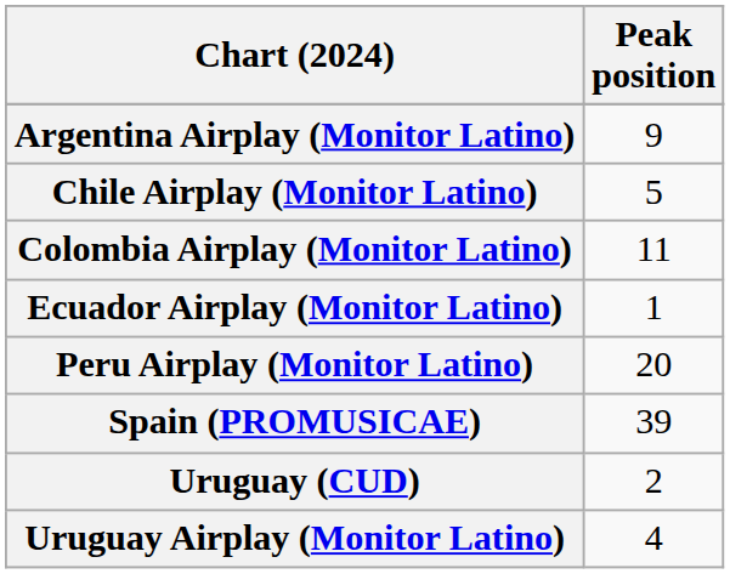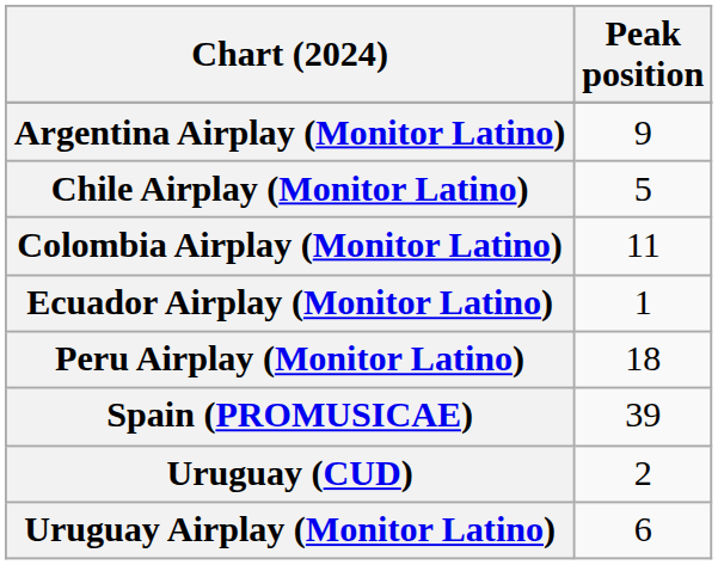Peru Airplay (Monitor Latino) | Peak position: 20 -> 18
Uruguay Airplay (Monitor Latino) | Peak position: 4 -> 6
